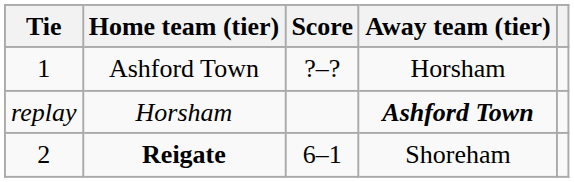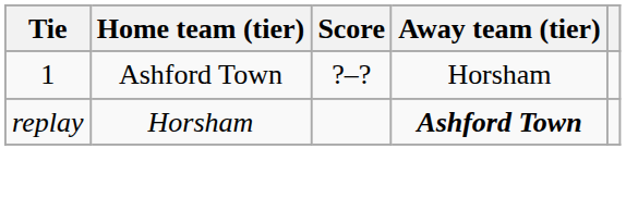- row: 2 | Reigate | 6–1 | Shoreham
